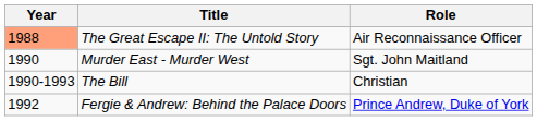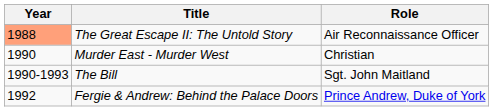Murder East - Murder West | Role: Sgt. John Maitland -> Christian
The Bill | Role: Christian -> Sgt. John Maitland
